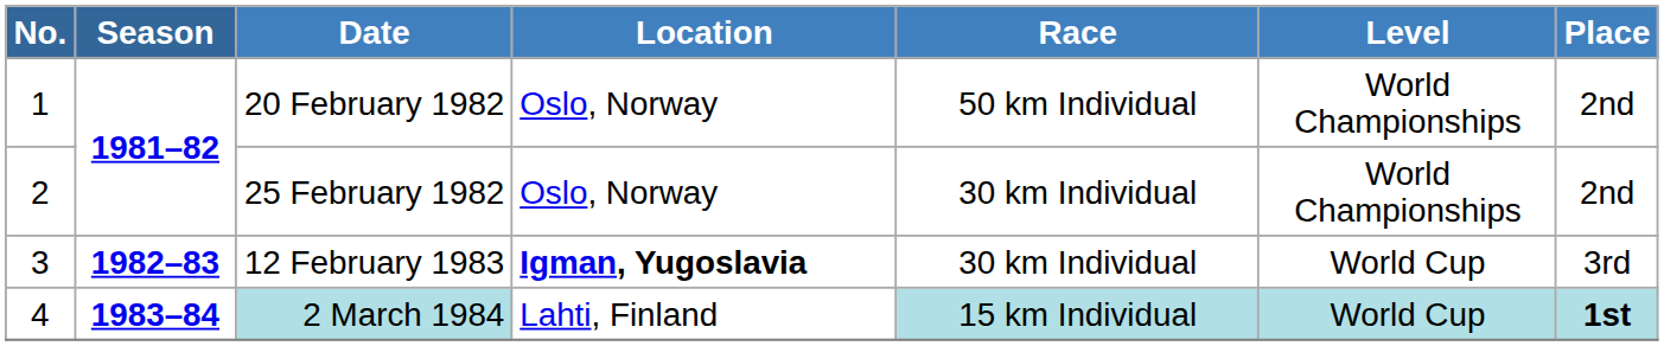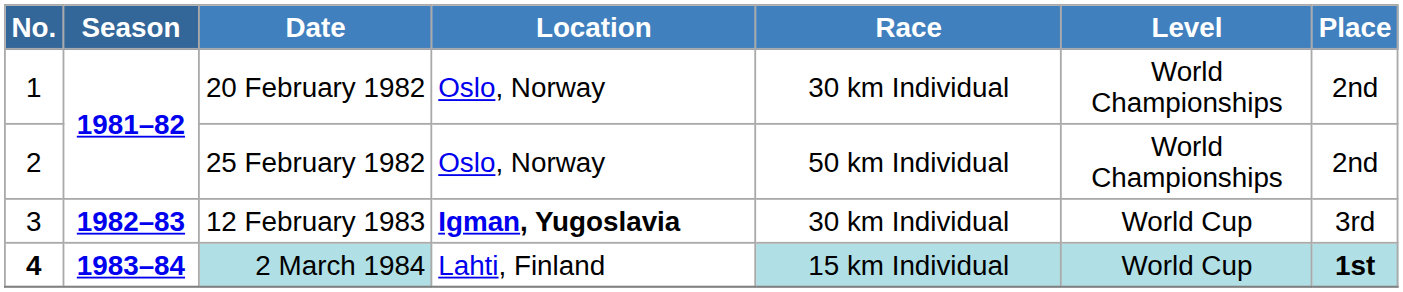20 February 1982 | Race: 50 km Individual -> 30 km Individual
25 February 1982 | Race: 30 km Individual -> 50 km Individual
2 March 1984 | No.: normal -> bold
